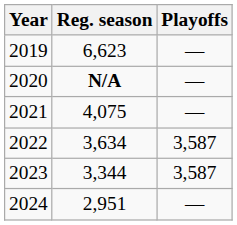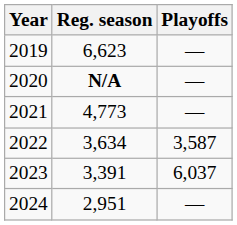2021 | Reg. season: 4,075 -> 4,773
2023 | Reg. season: 3,344 -> 3,391
2023 | Playoffs: 3,587 -> 6,037
